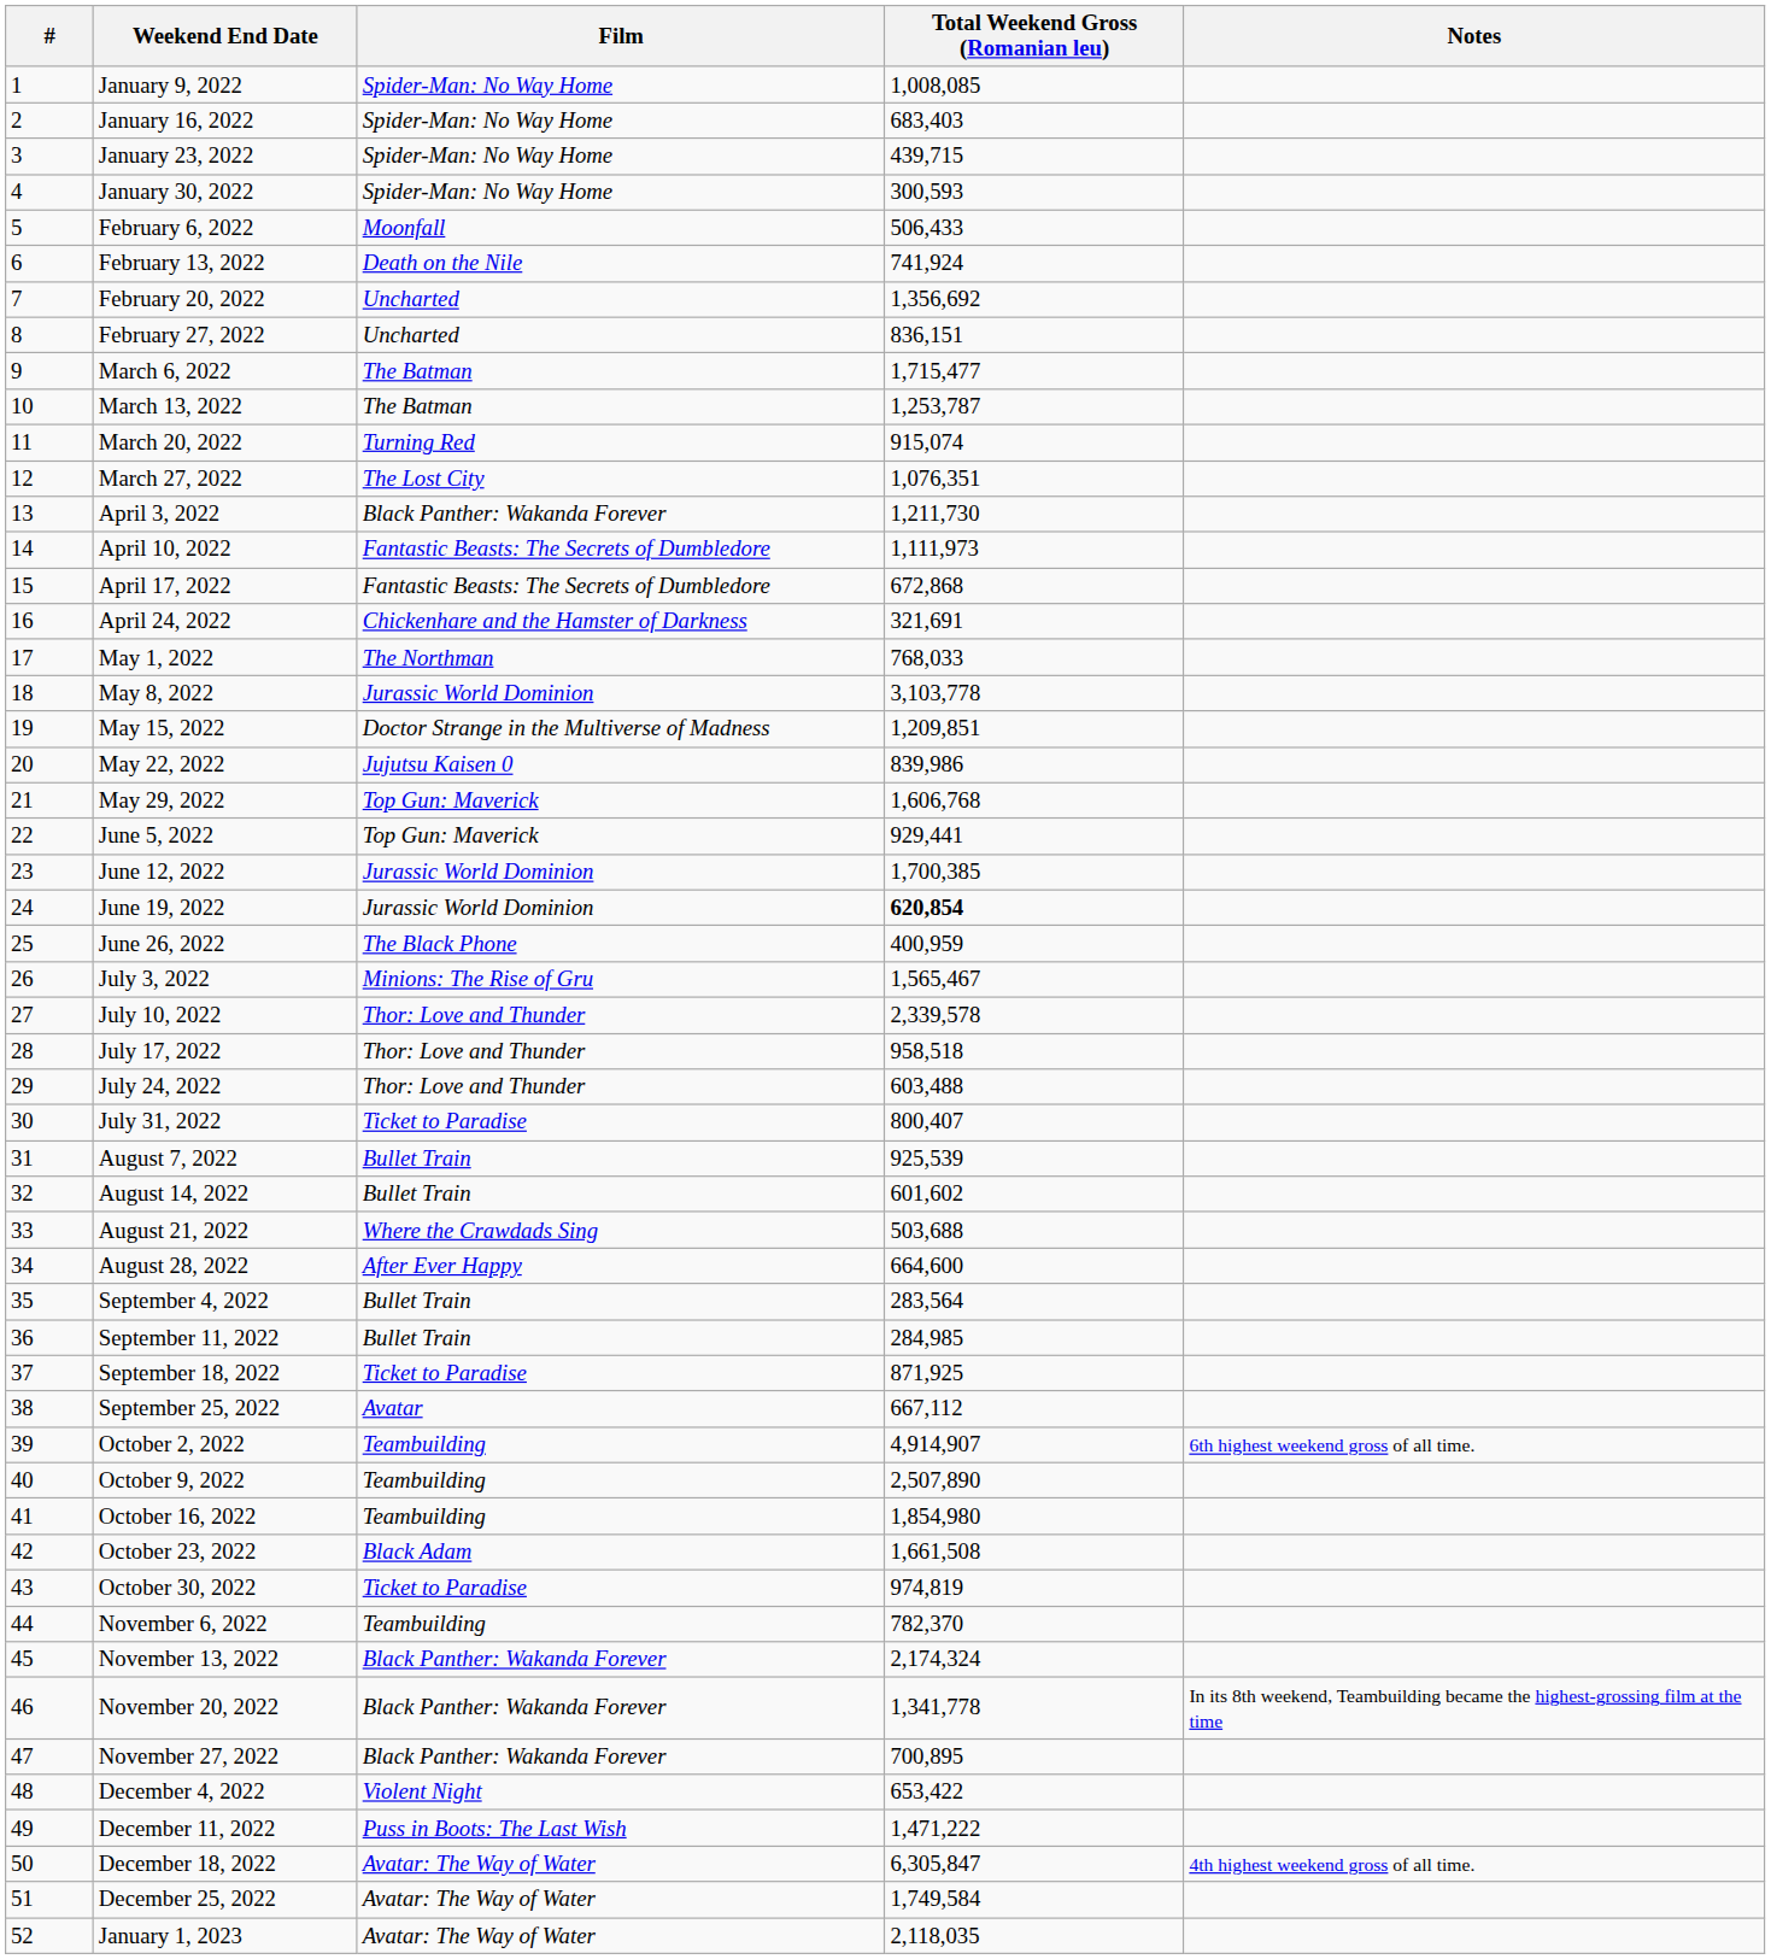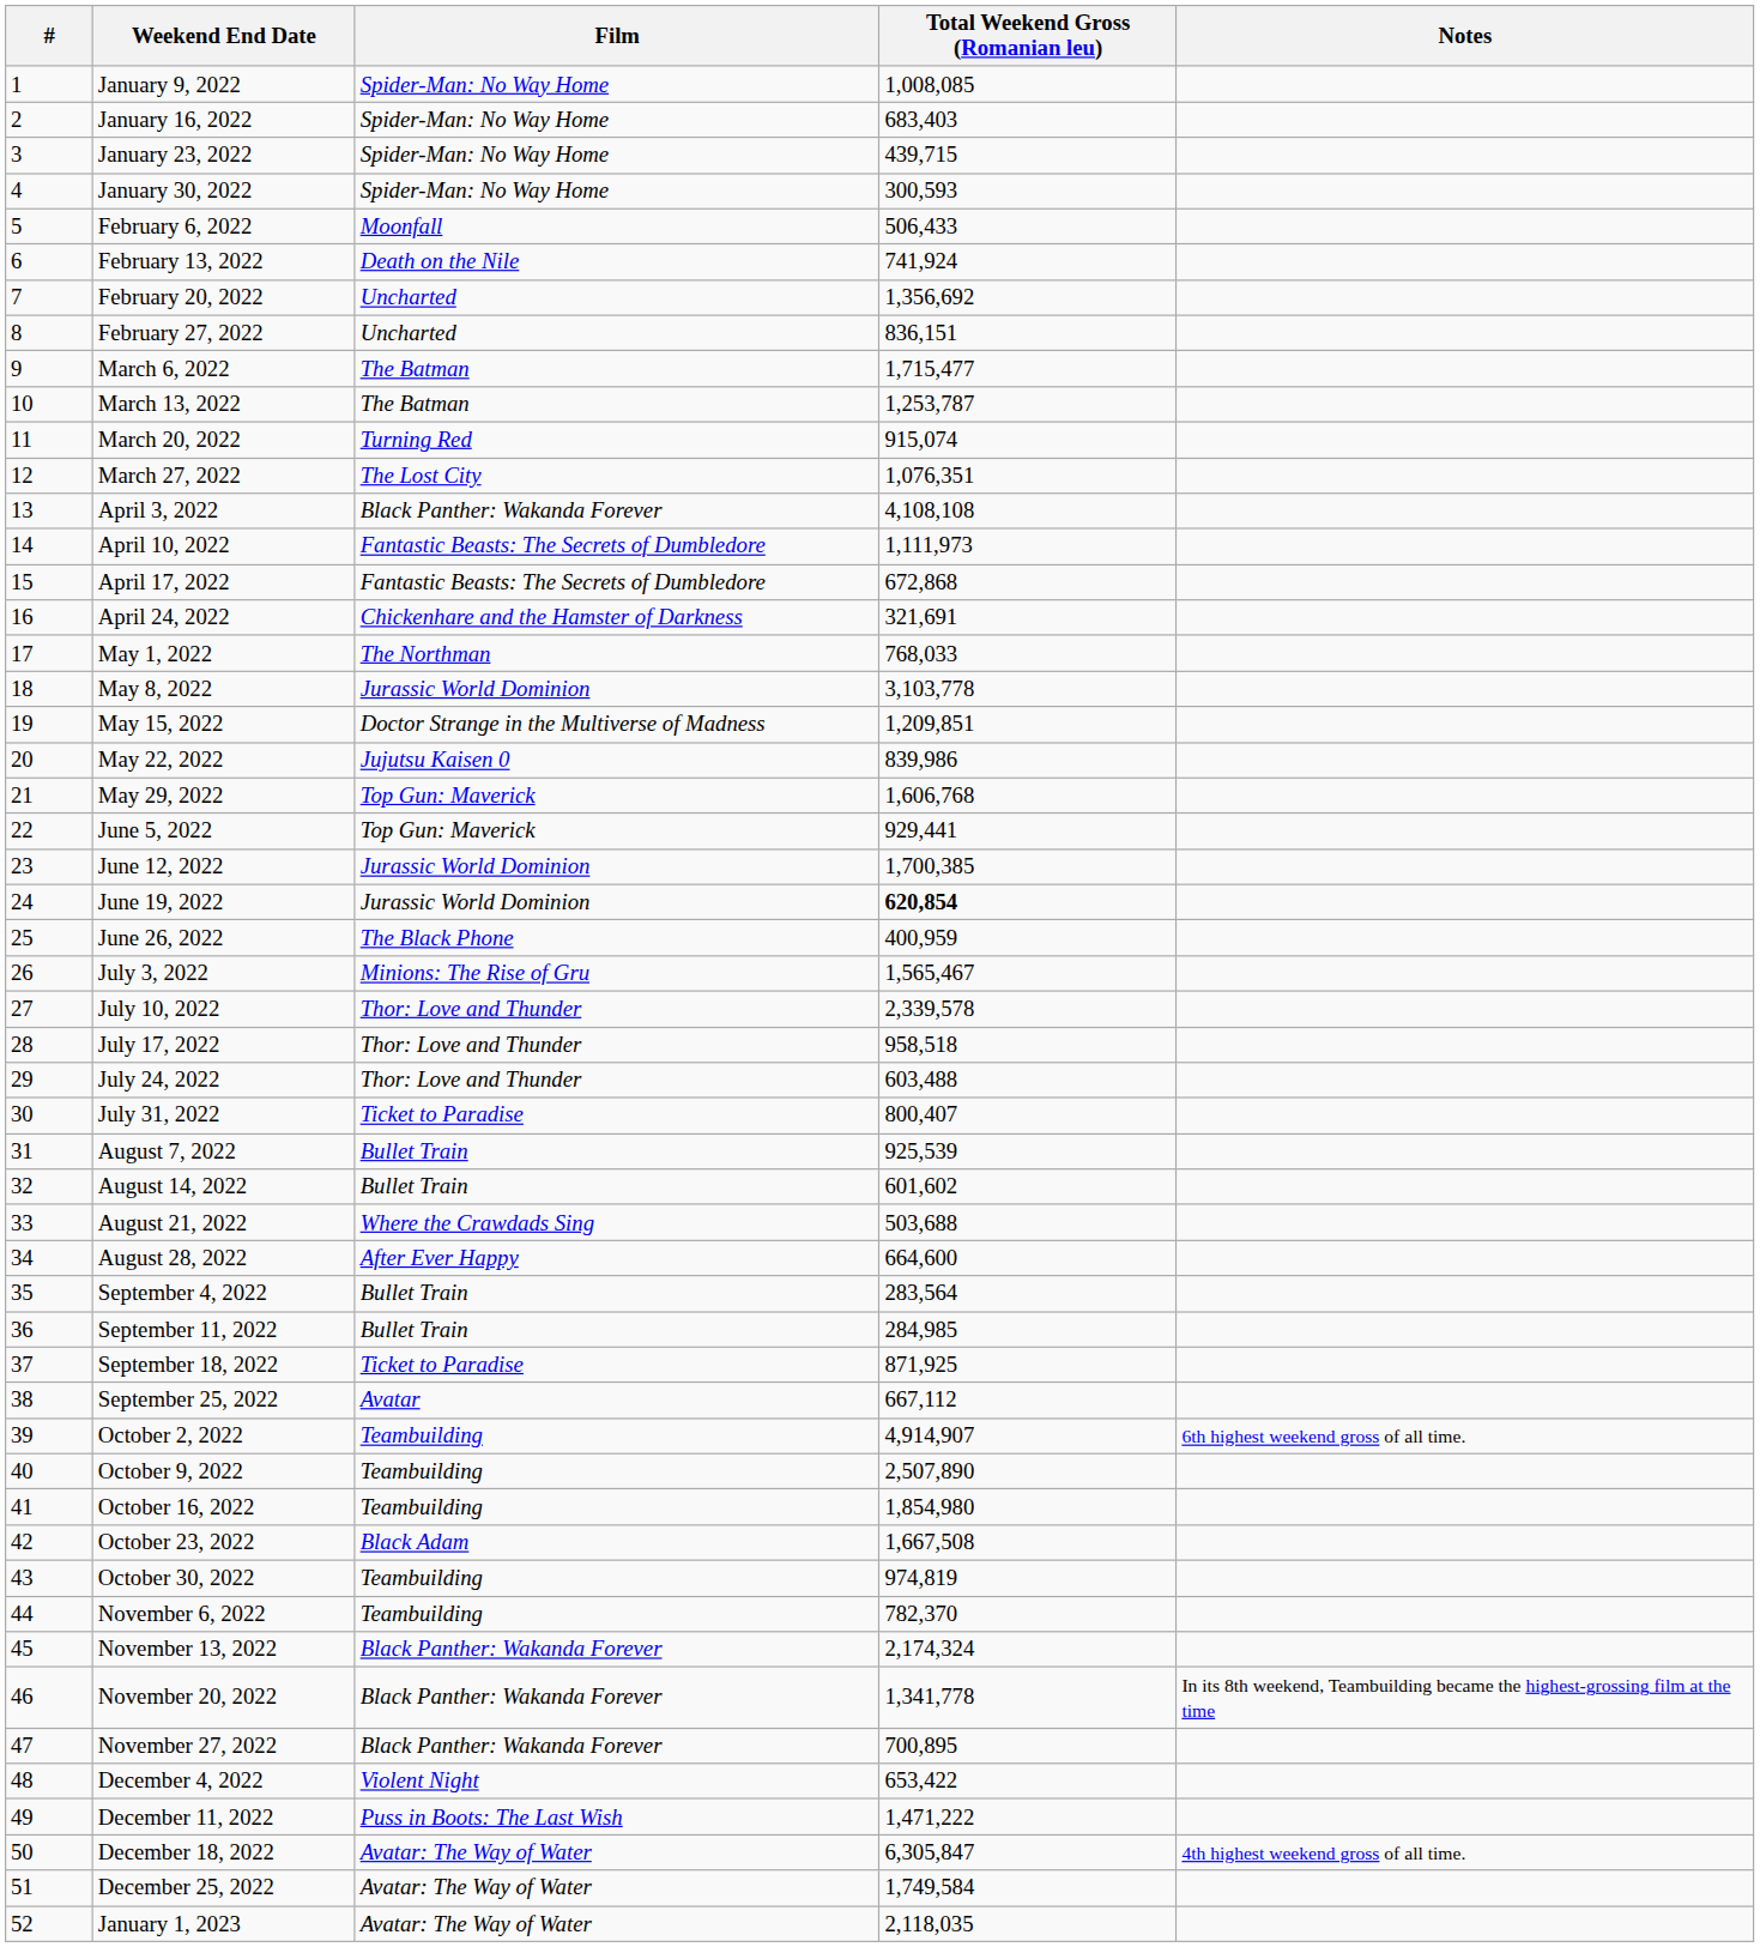April 3, 2022 | Total Weekend Gross (Romanian leu): 1,211,730 -> 4,108,108
October 23, 2022 | Total Weekend Gross (Romanian leu): 1,661,508 -> 1,667,508
October 30, 2022 | Film: Ticket to Paradise -> Teambuilding
